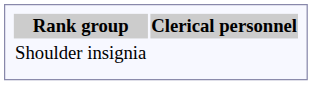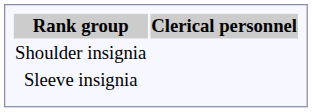+ row: Sleeve insignia
